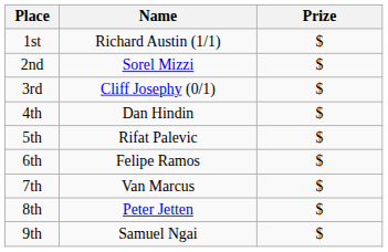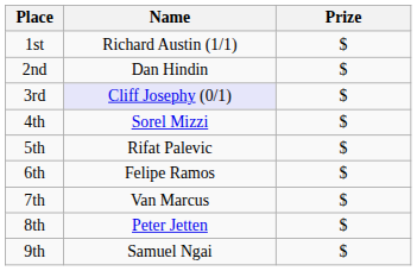2nd | Name: Sorel Mizzi -> Dan Hindin
3rd | Name: no background -> lavender background
4th | Name: Dan Hindin -> Sorel Mizzi
